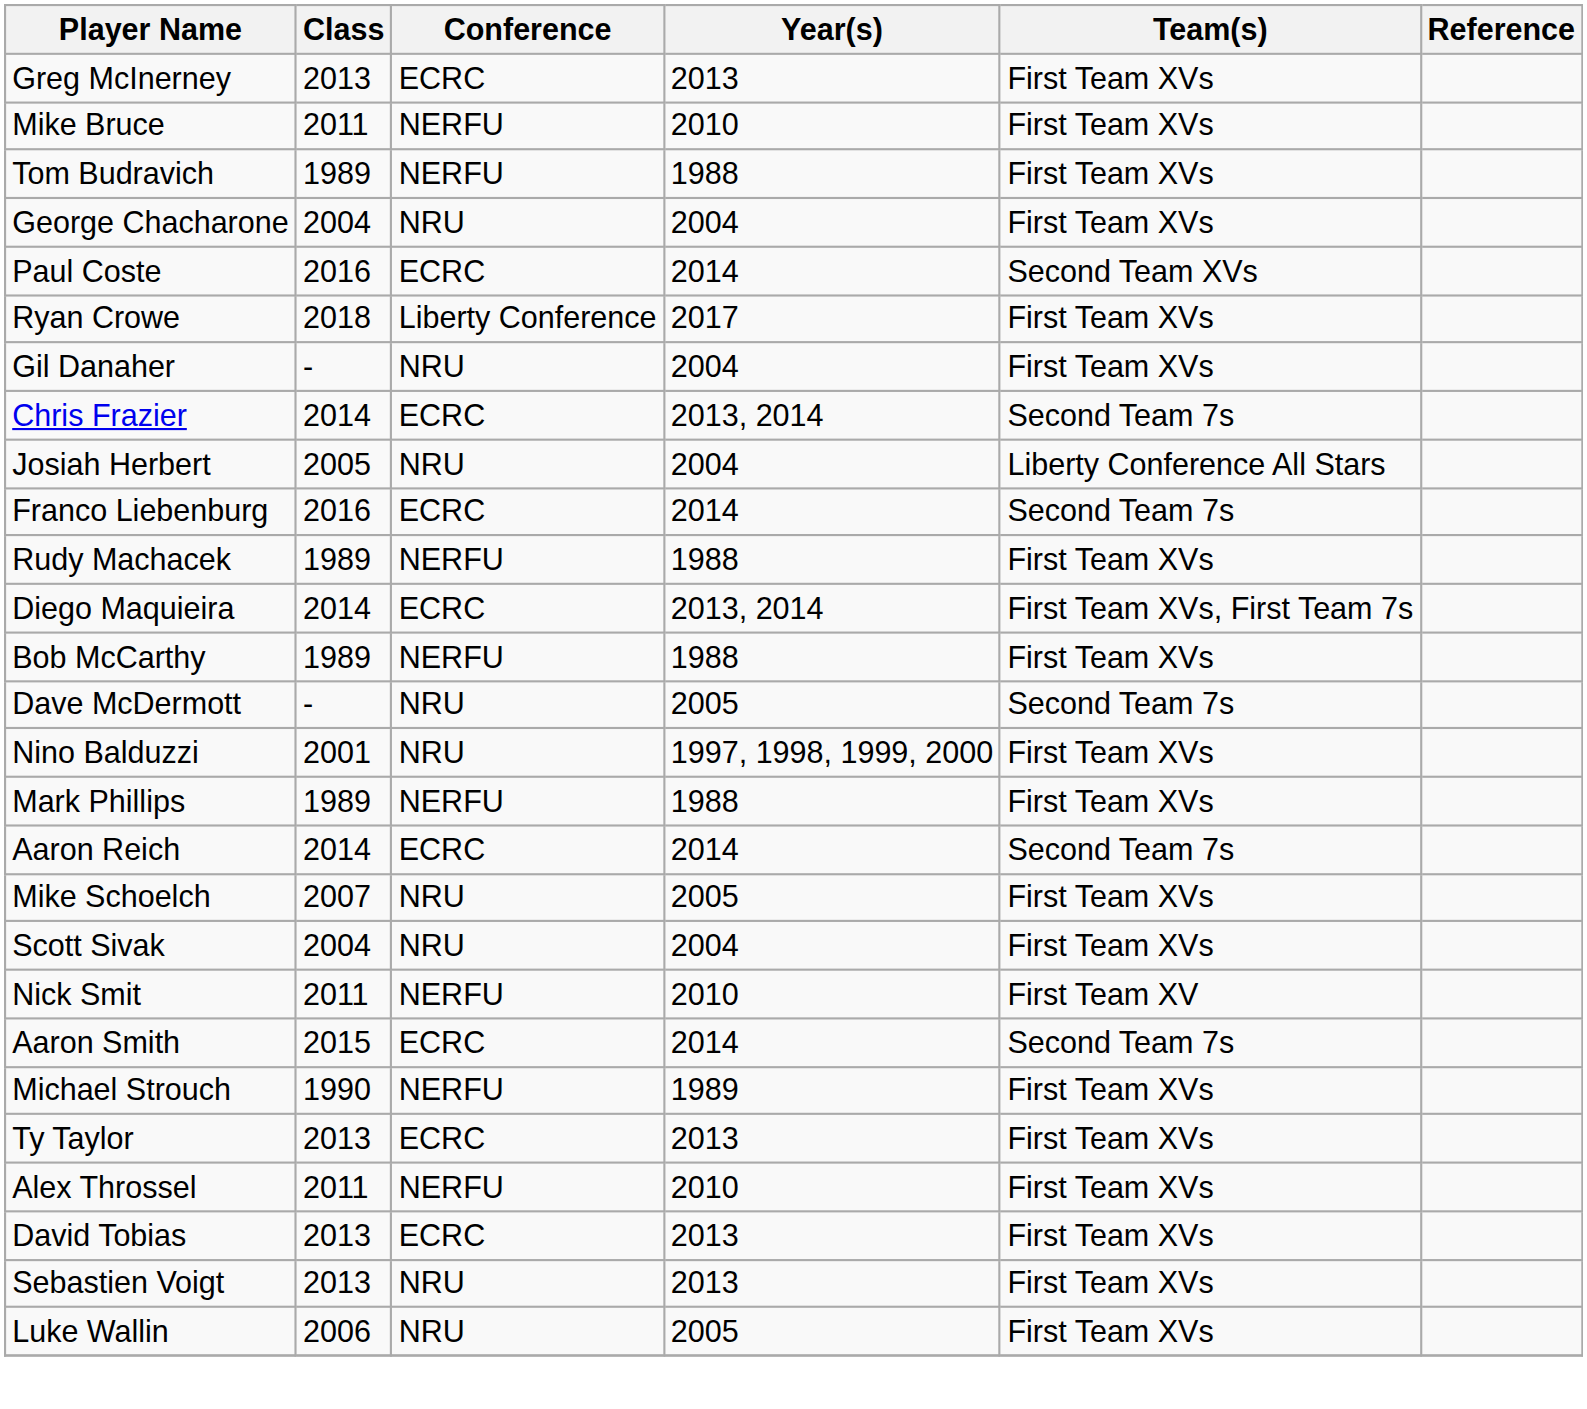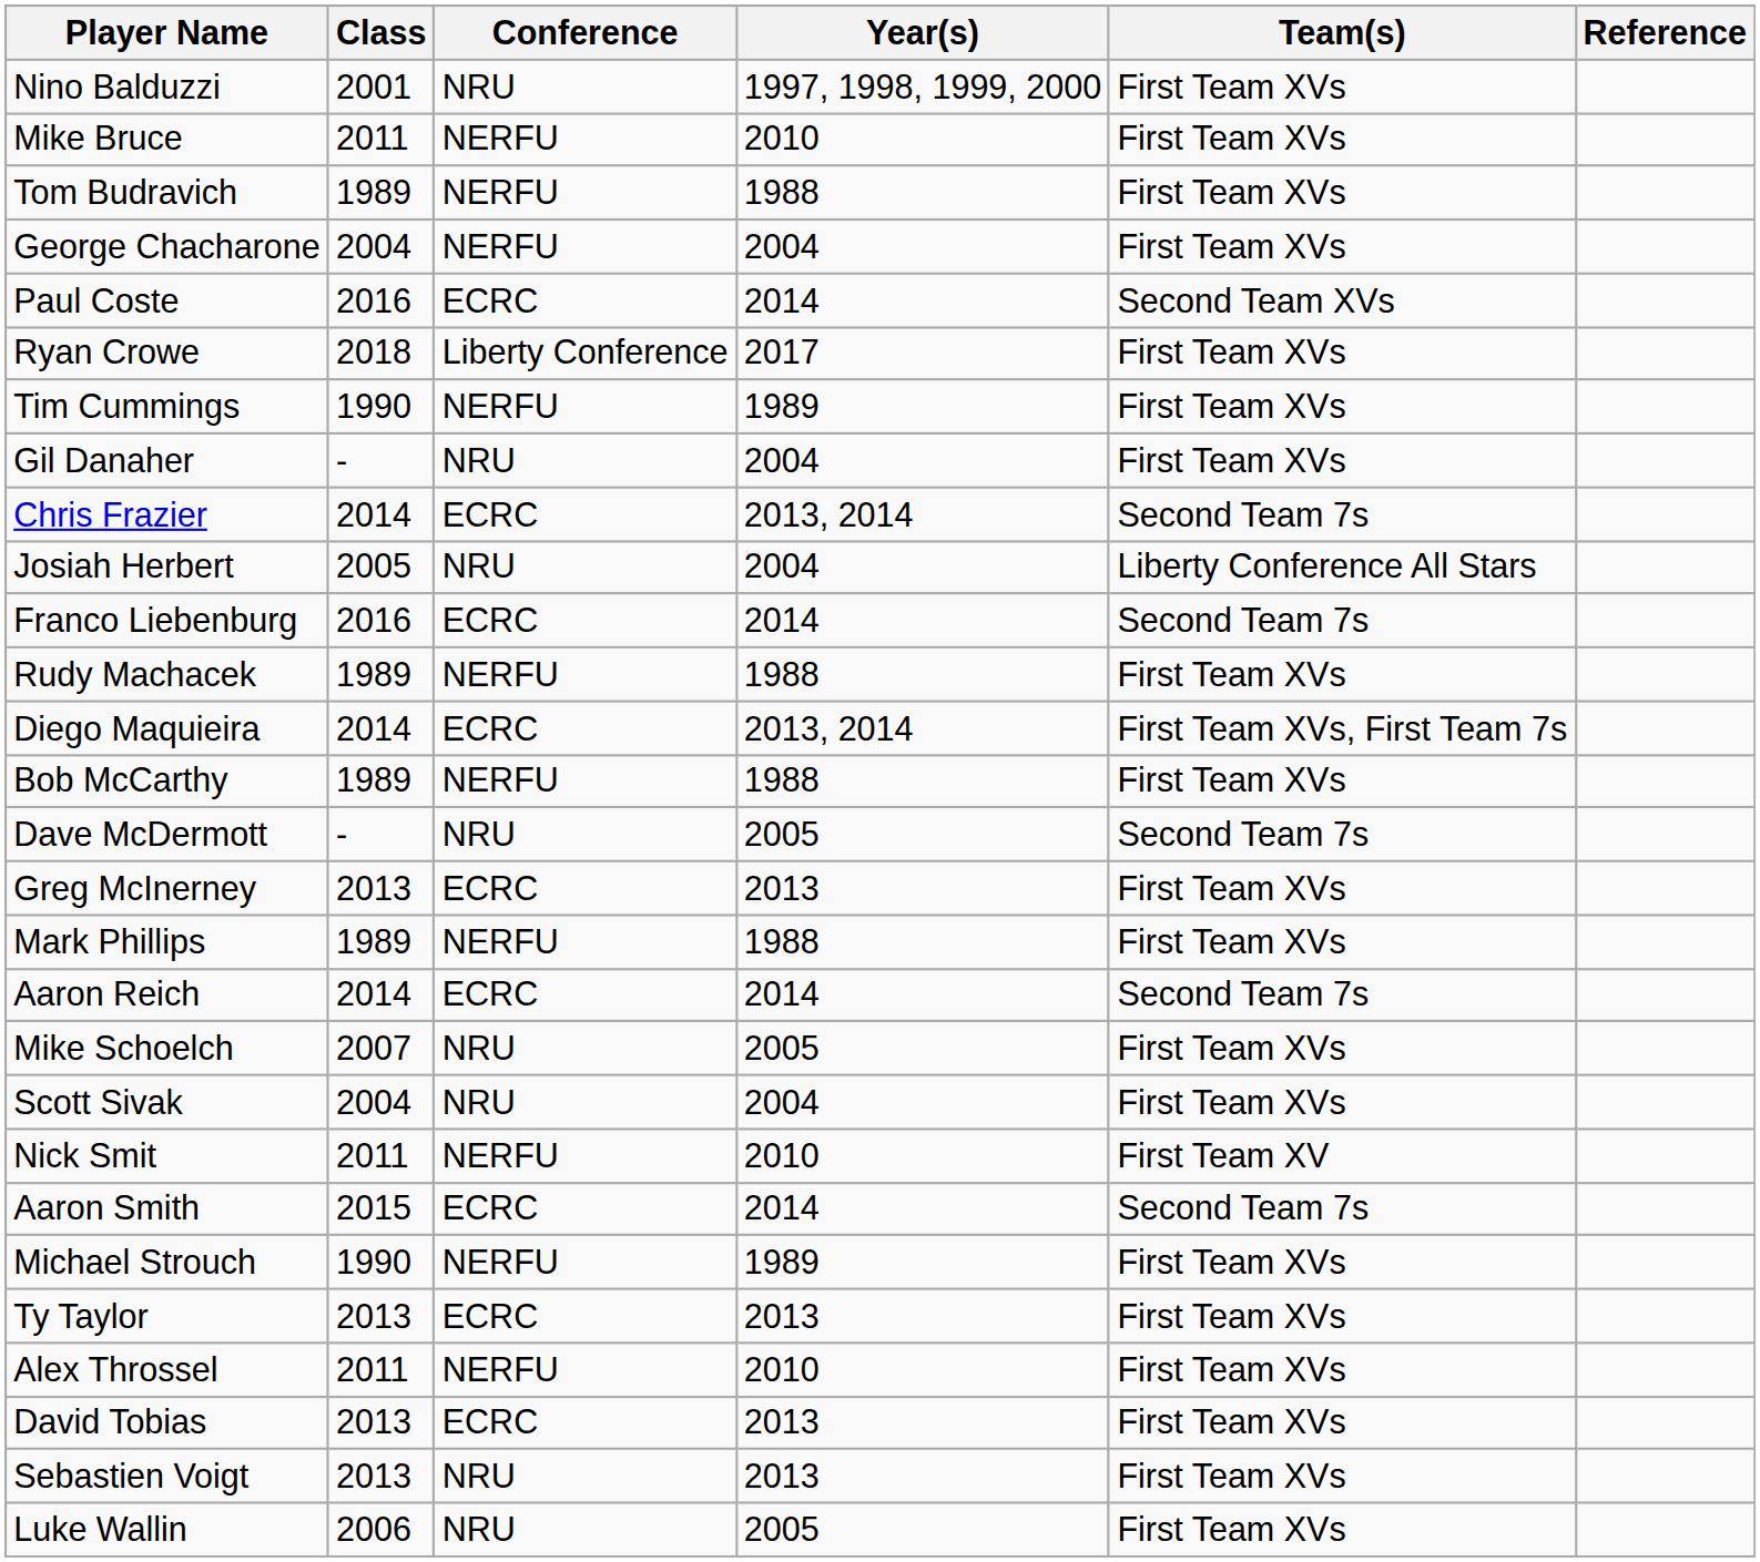rows swapped: Nino Balduzzi <-> Greg McInerney
George Chacharone | Conference: NRU -> NERFU
+ row: Tim Cummings | 1990 | NERFU | 1989 | First Team XVs
